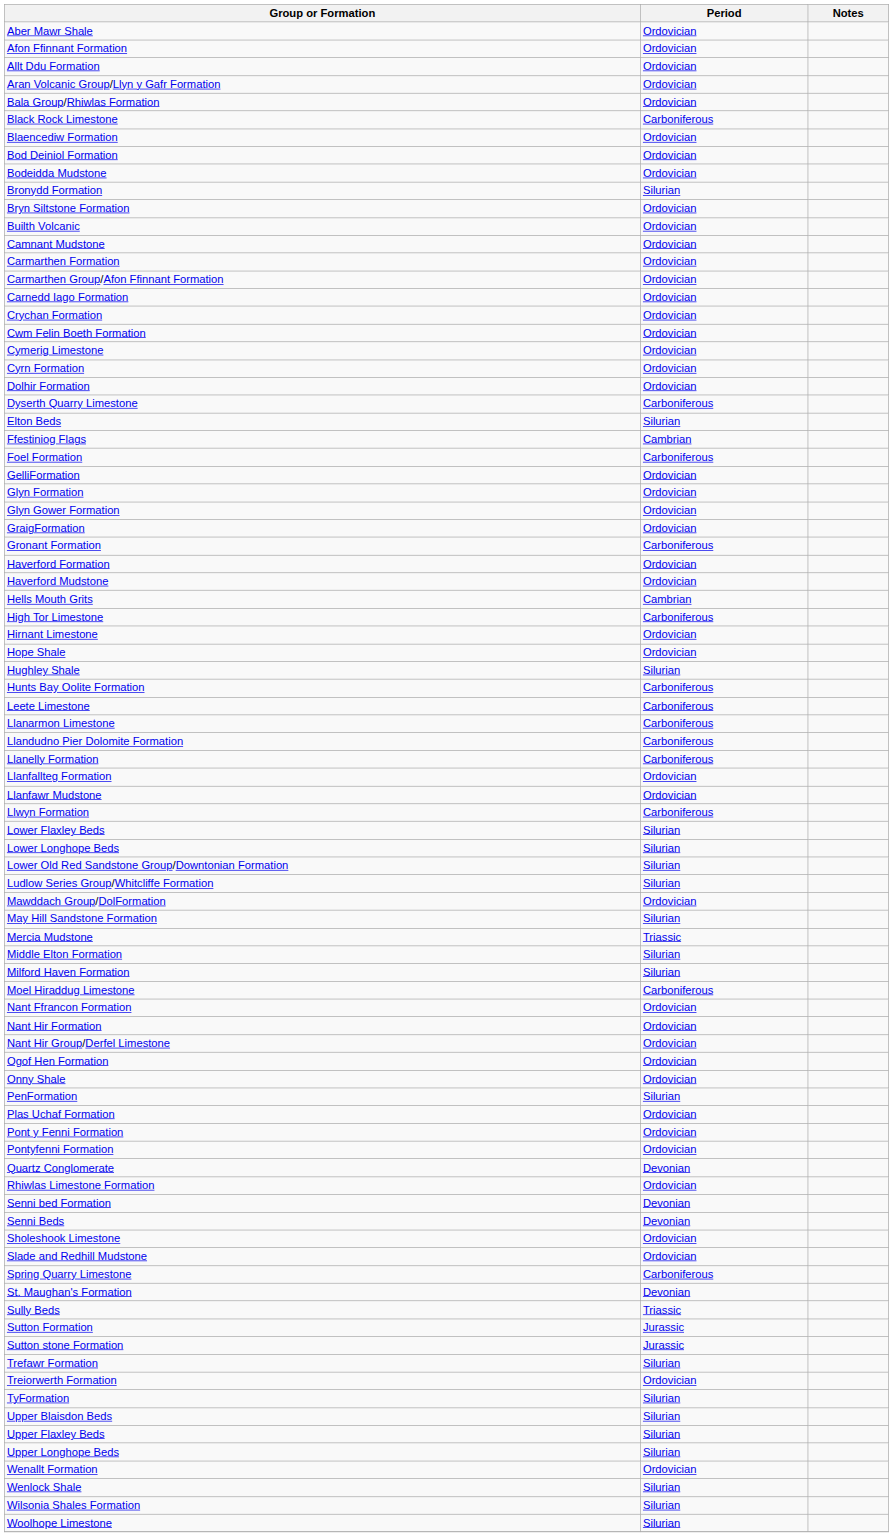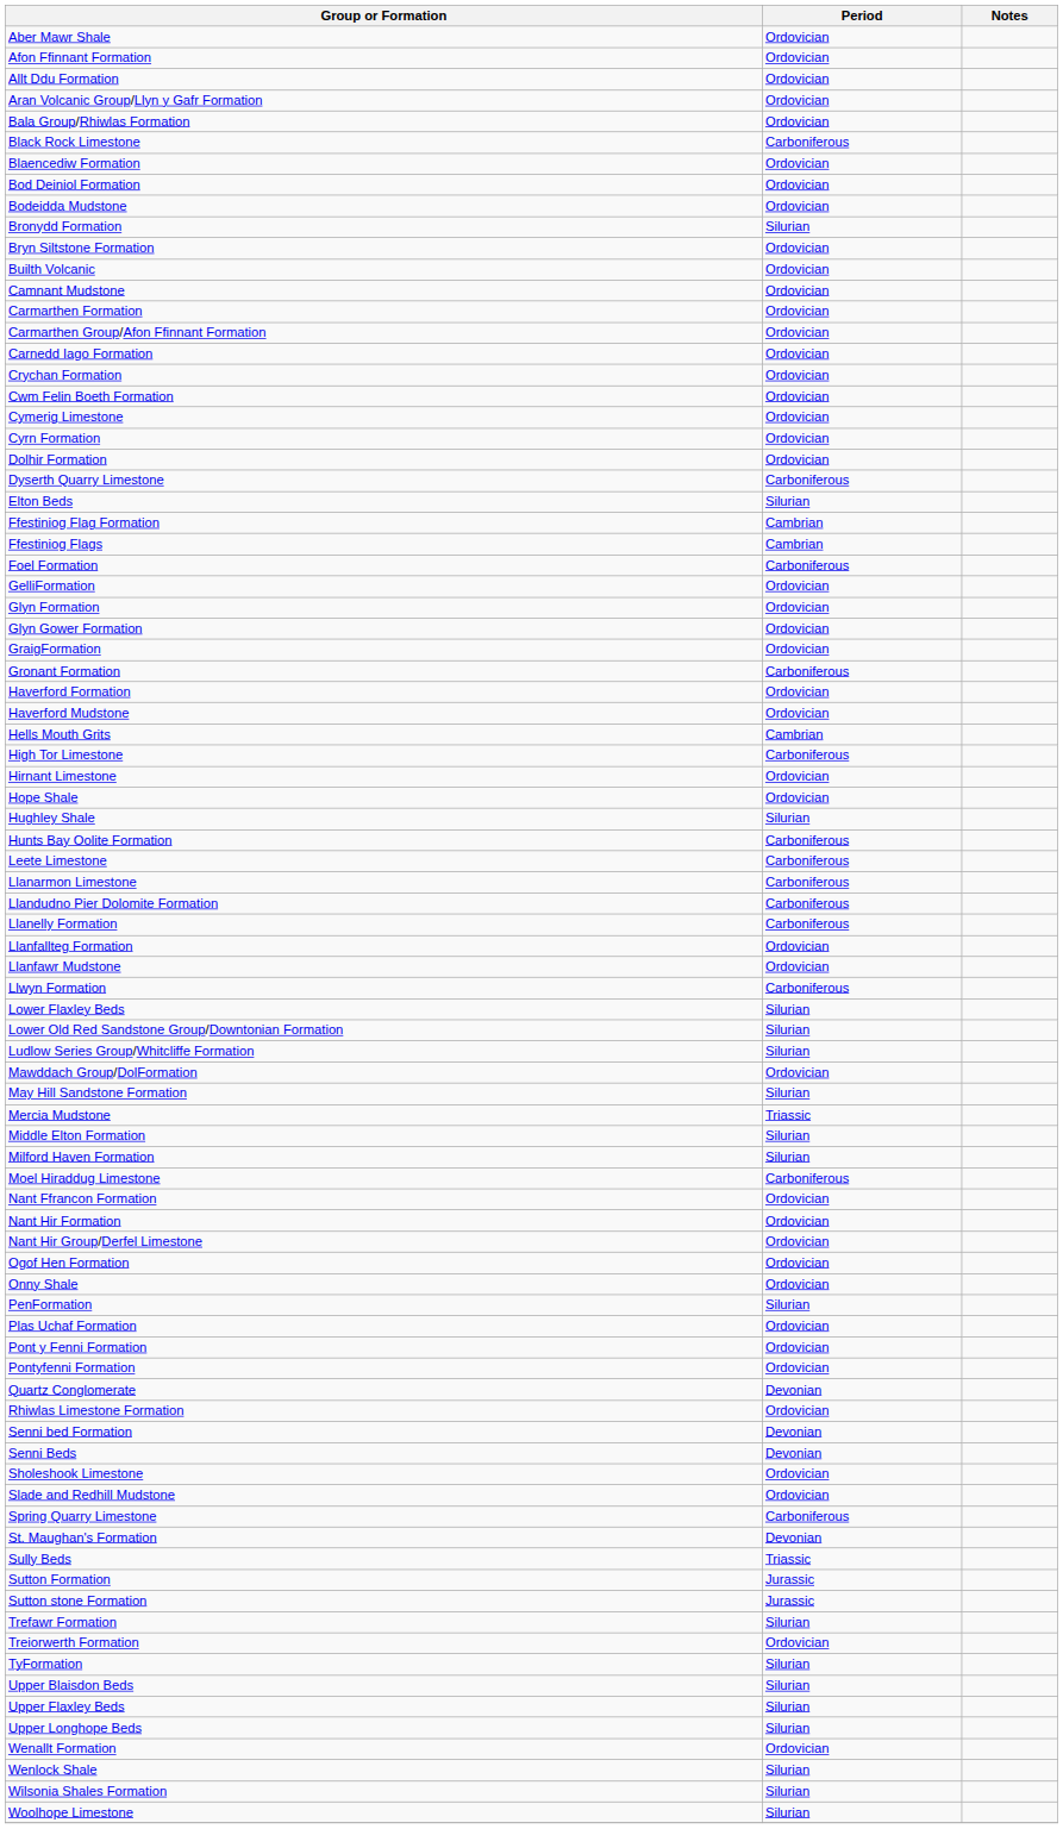+ row: Ffestiniog Flag Formation | Cambrian
- row: Lower Longhope Beds | Silurian
